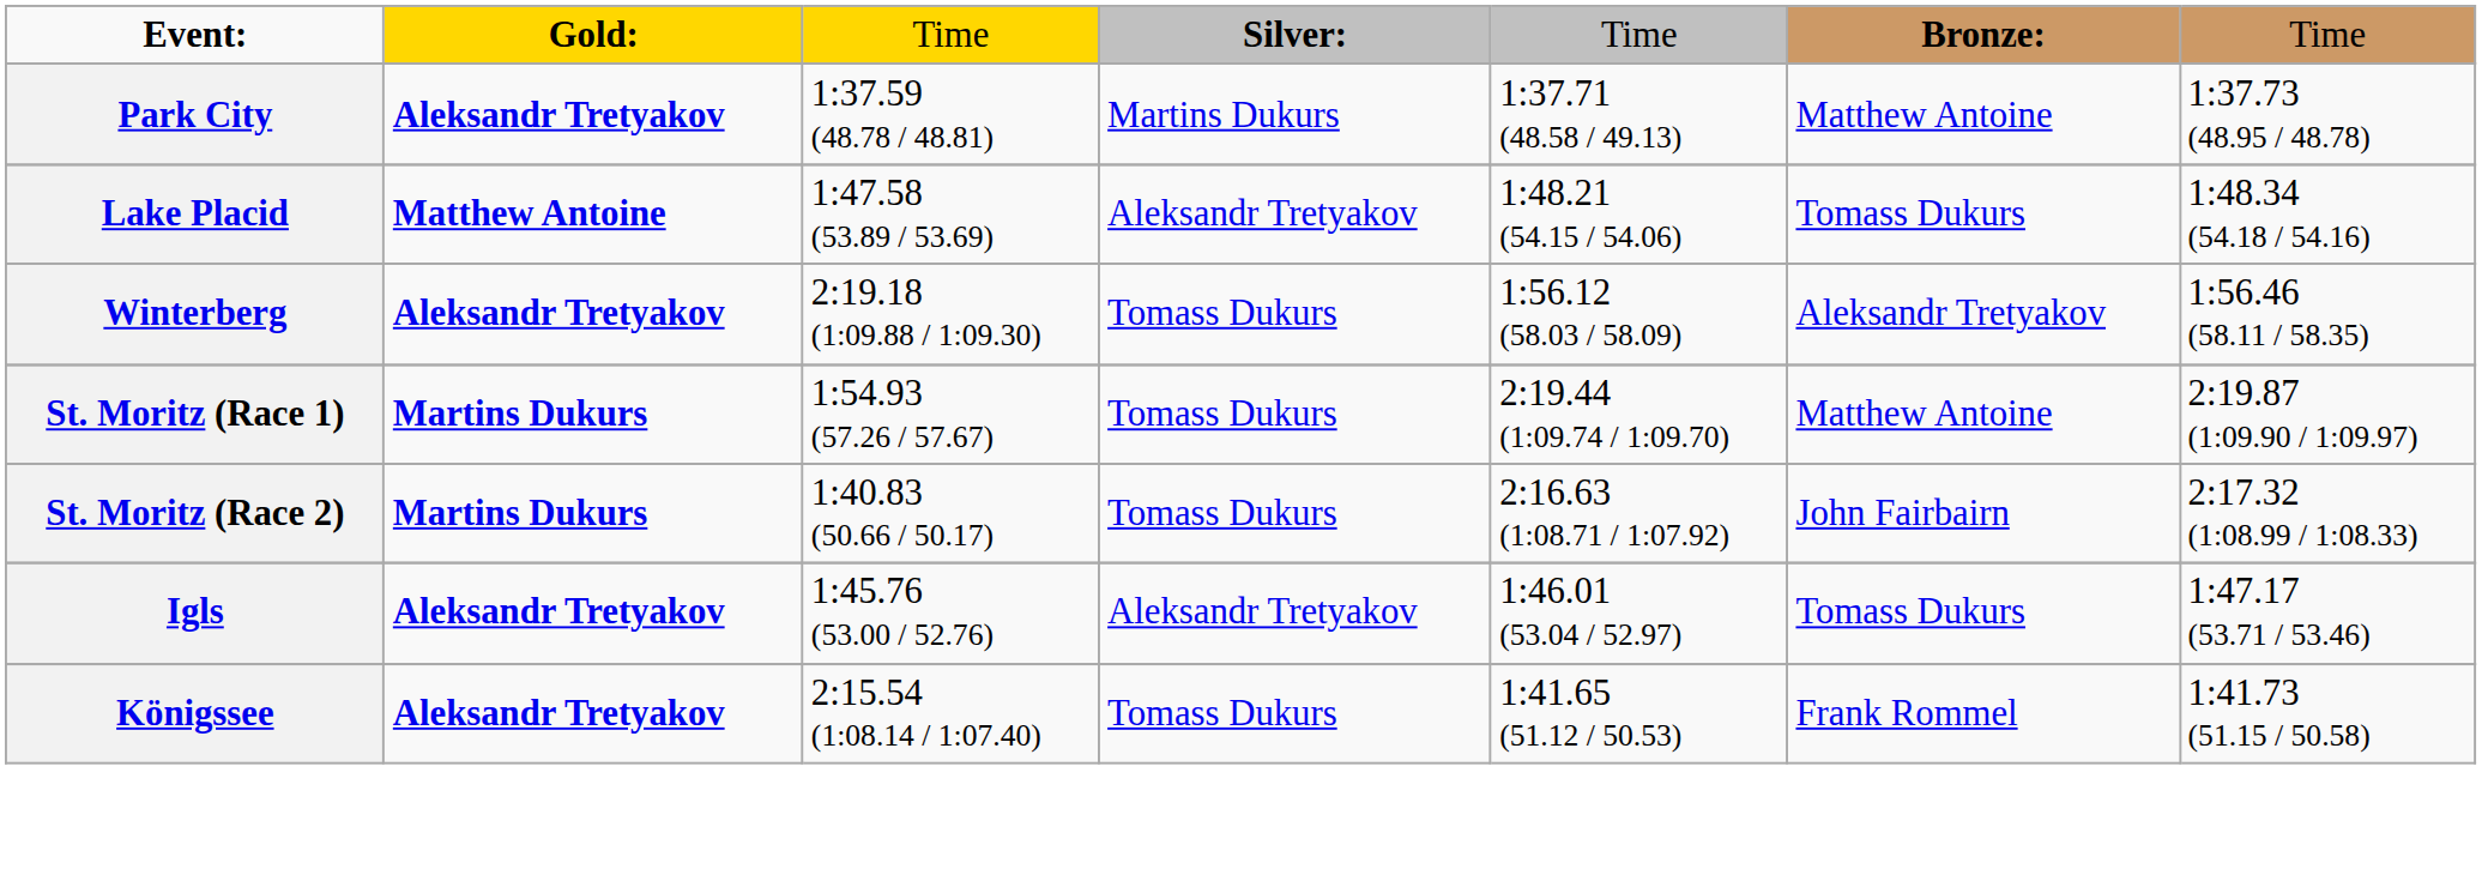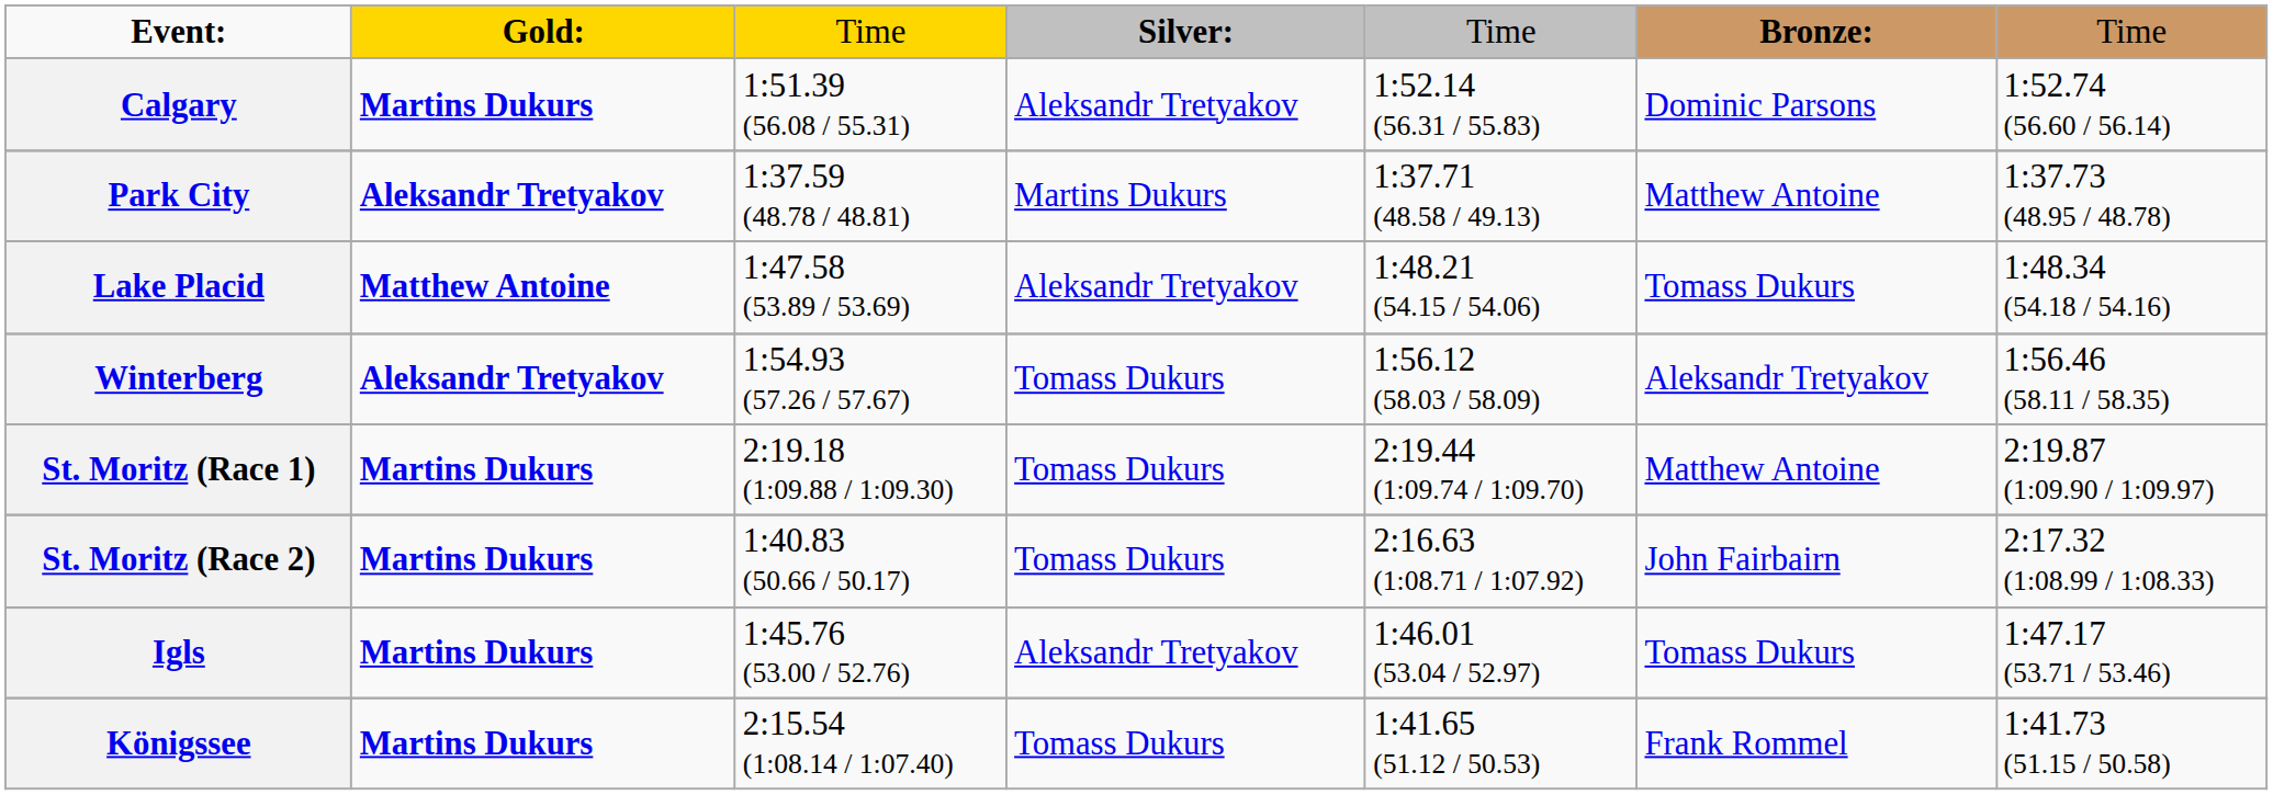+ row: Calgary | Martins Dukurs | 1:51.39 (56.08 / 55.31) | Aleksandr Tretyakov | 1:52.14 (56.31 / 55.83) | Dominic Parsons | 1:52.74 (56.60 / 56.14)
Winterberg | column 3: 2:19.18 (1:09.88 / 1:09.30) -> 1:54.93 (57.26 / 57.67)
St. Moritz (Race 1) | column 3: 1:54.93 (57.26 / 57.67) -> 2:19.18 (1:09.88 / 1:09.30)
Igls | column 2: Aleksandr Tretyakov -> Martins Dukurs
Königssee | column 2: Aleksandr Tretyakov -> Martins Dukurs
